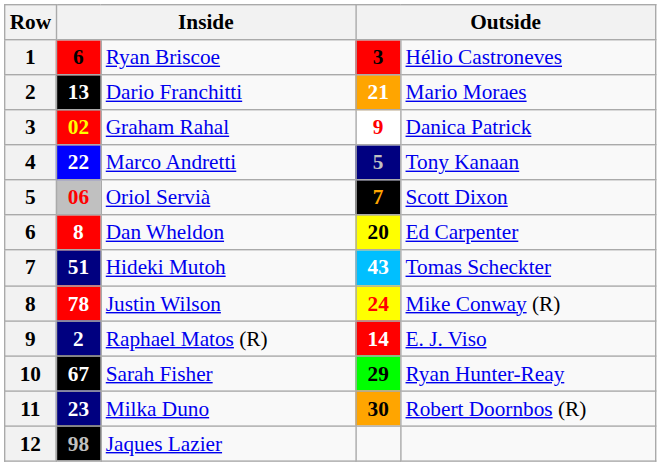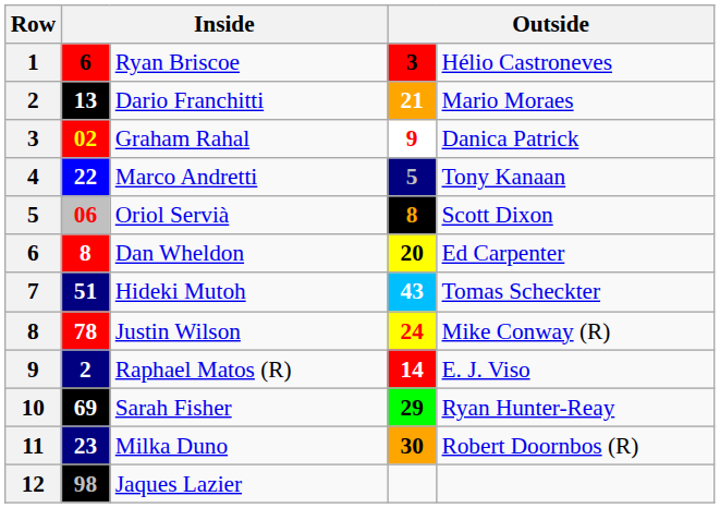Oriol Servià | column 4: 7 -> 8
Sarah Fisher | column 2: 67 -> 69
